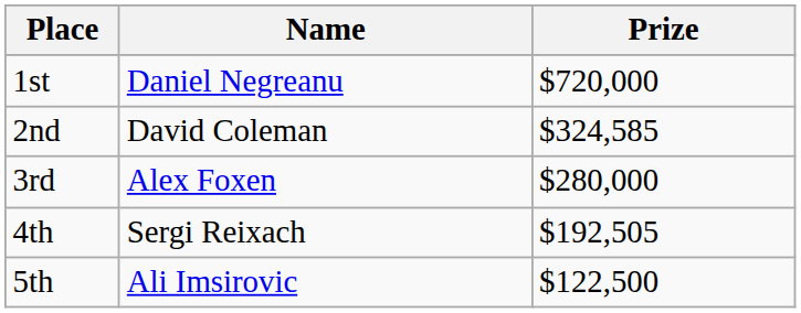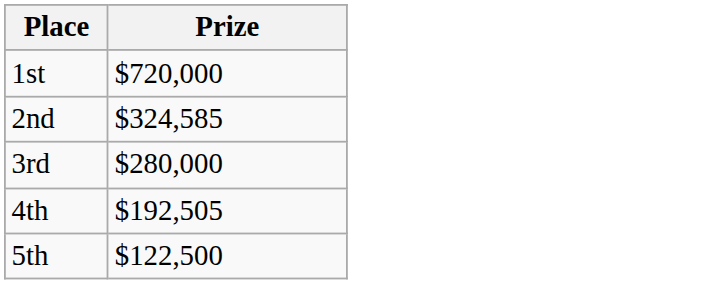- column: Name | Daniel Negreanu | David Coleman | Alex Foxen | Sergi Reixach | Ali Imsirovic
